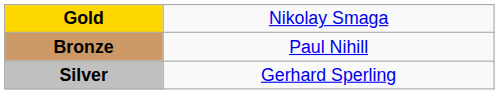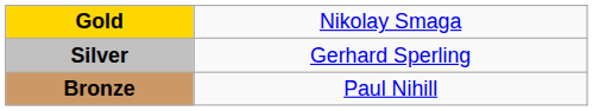rows swapped: Silver <-> Bronze
